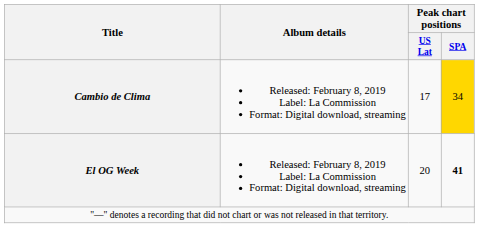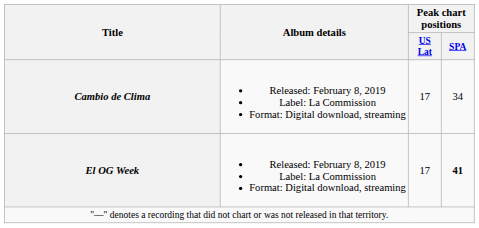Cambio de Clima | Peak chart positions / SPA: gold background -> no background
El OG Week | Peak chart positions / US Lat: 20 -> 17
